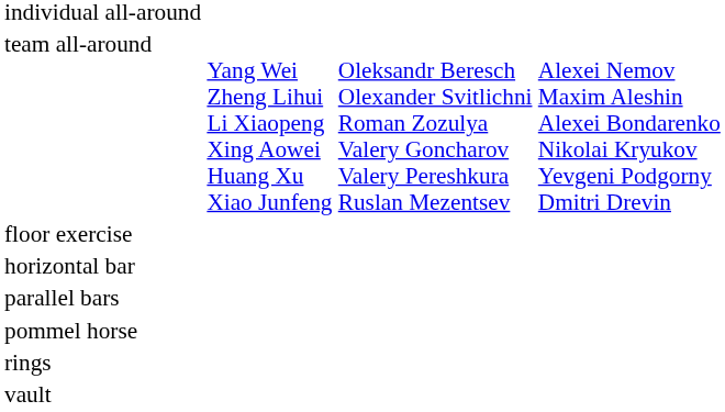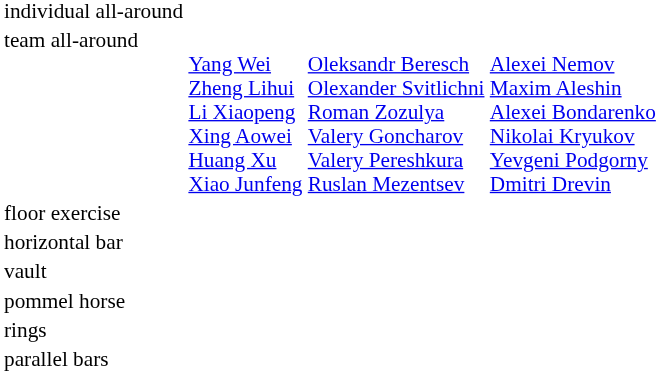rows swapped: parallel bars <-> vault
